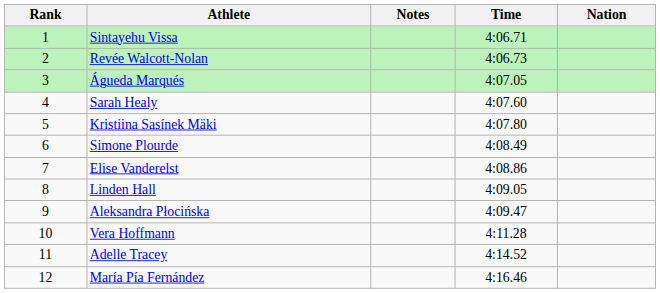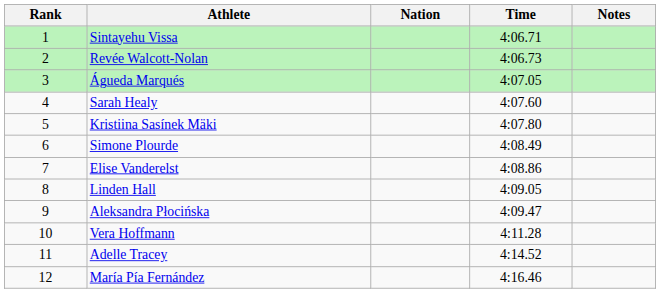columns swapped: Nation <-> Notes
